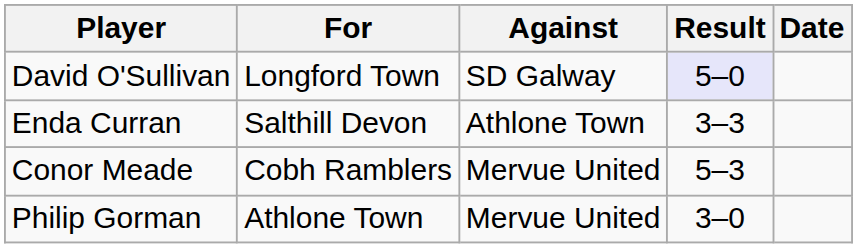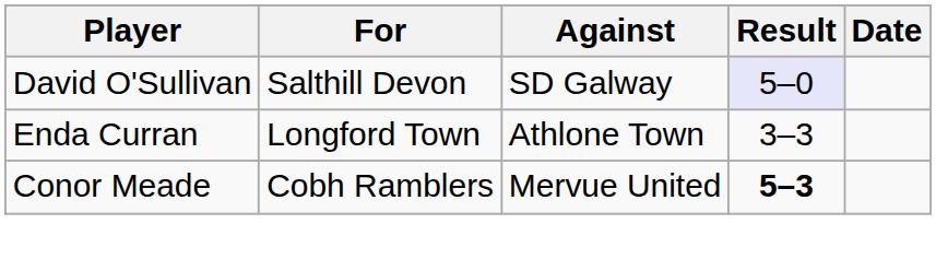David O'Sullivan | For: Longford Town -> Salthill Devon
Enda Curran | For: Salthill Devon -> Longford Town
Conor Meade | Result: normal -> bold
- row: Philip Gorman | Athlone Town | Mervue United | 3–0
